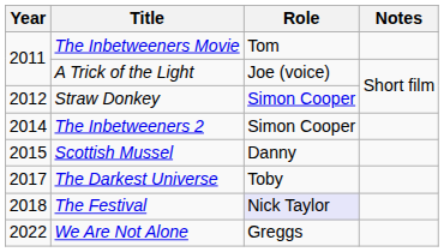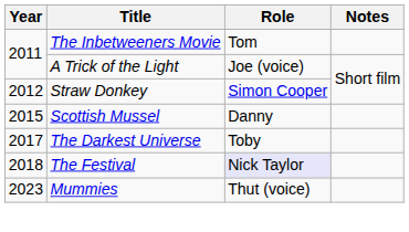- row: 2014 | The Inbetweeners 2 | Simon Cooper
- row: 2022 | We Are Not Alone | Greggs
+ row: 2023 | Mummies | Thut (voice)
